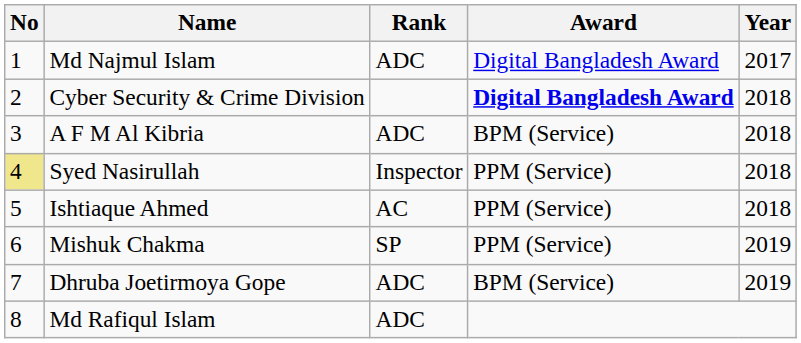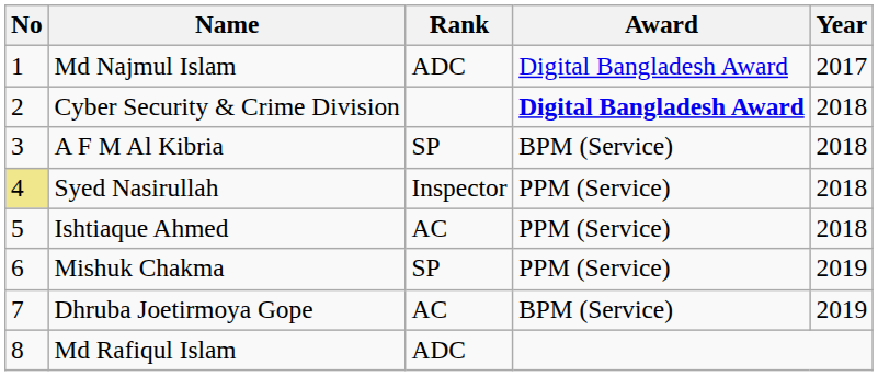A F M Al Kibria | Rank: ADC -> SP
Dhruba Joetirmoya Gope | Rank: ADC -> AC
